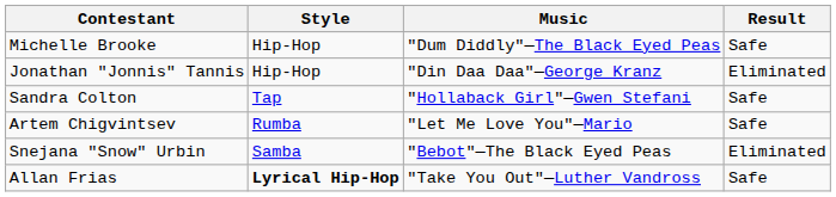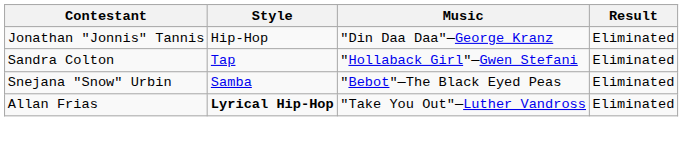- row: Michelle Brooke | Hip-Hop | "Dum Diddly"—The Black Eyed Peas | Safe
Sandra Colton | Result: Safe -> Eliminated
- row: Artem Chigvintsev | Rumba | "Let Me Love You"—Mario | Safe
Allan Frias | Result: Safe -> Eliminated
